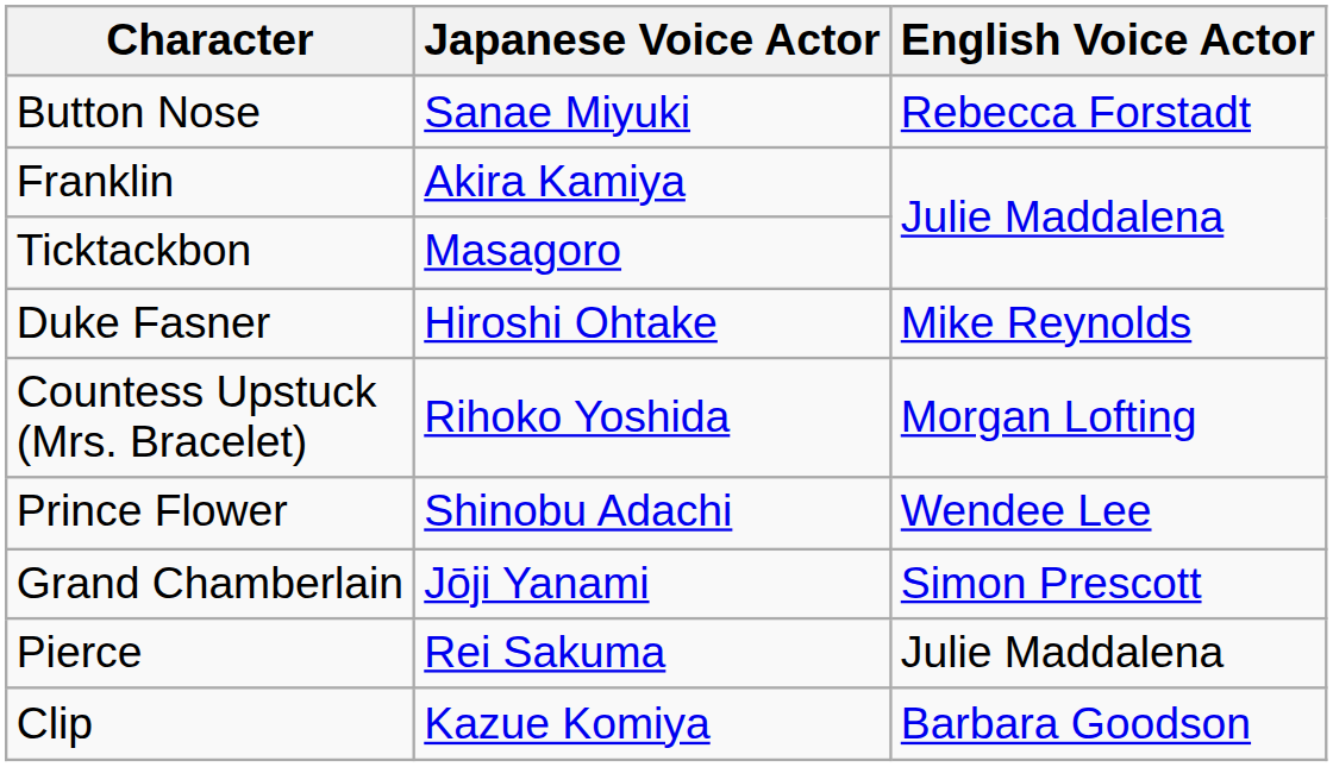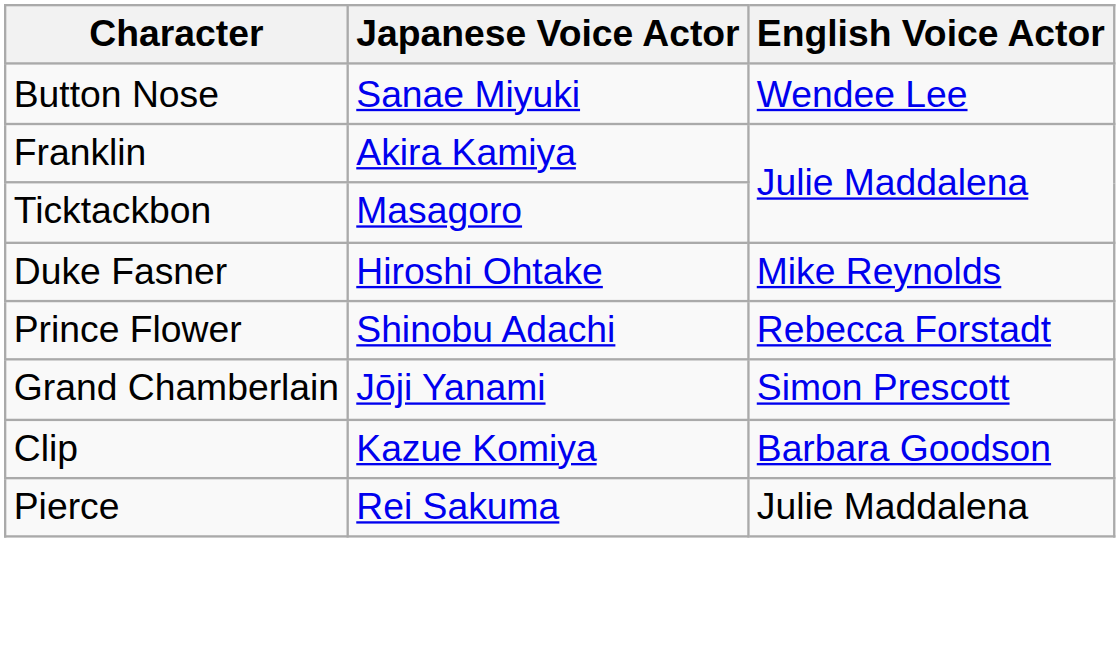Button Nose | English Voice Actor: Rebecca Forstadt -> Wendee Lee
- row: Countess Upstuck (Mrs. Bracelet) | Rihoko Yoshida | Morgan Lofting
Prince Flower | English Voice Actor: Wendee Lee -> Rebecca Forstadt
rows swapped: Clip <-> Pierce
